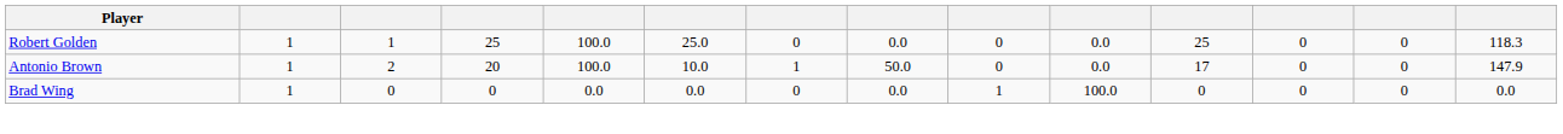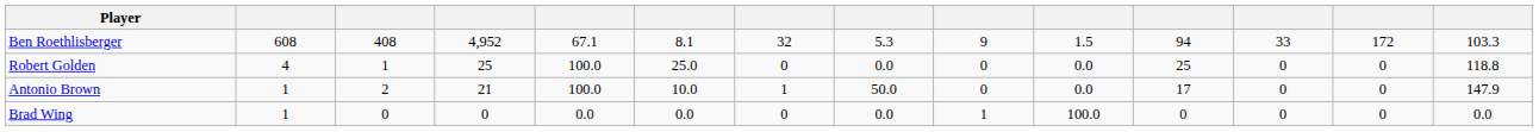+ row: Ben Roethlisberger | 608 | 408 | 4,952 | 67.1 | 8.1 | 32 | 5.3 | 9 | 1.5 | 94 | 33 | 172 | 103.3
Robert Golden | column 2: 1 -> 4
Robert Golden | column 14: 118.3 -> 118.8
Antonio Brown | column 4: 20 -> 21
